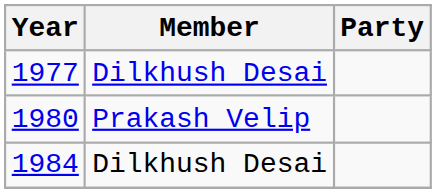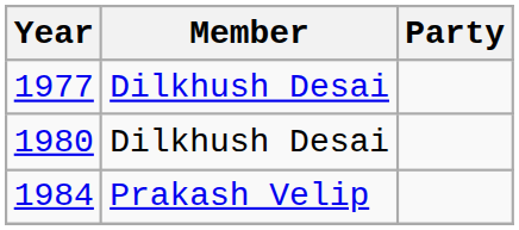1980 | Member: Prakash Velip -> Dilkhush Desai
1984 | Member: Dilkhush Desai -> Prakash Velip
